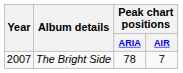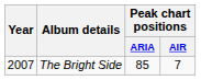The Bright Side | Peak chart positions / ARIA: 78 -> 85
